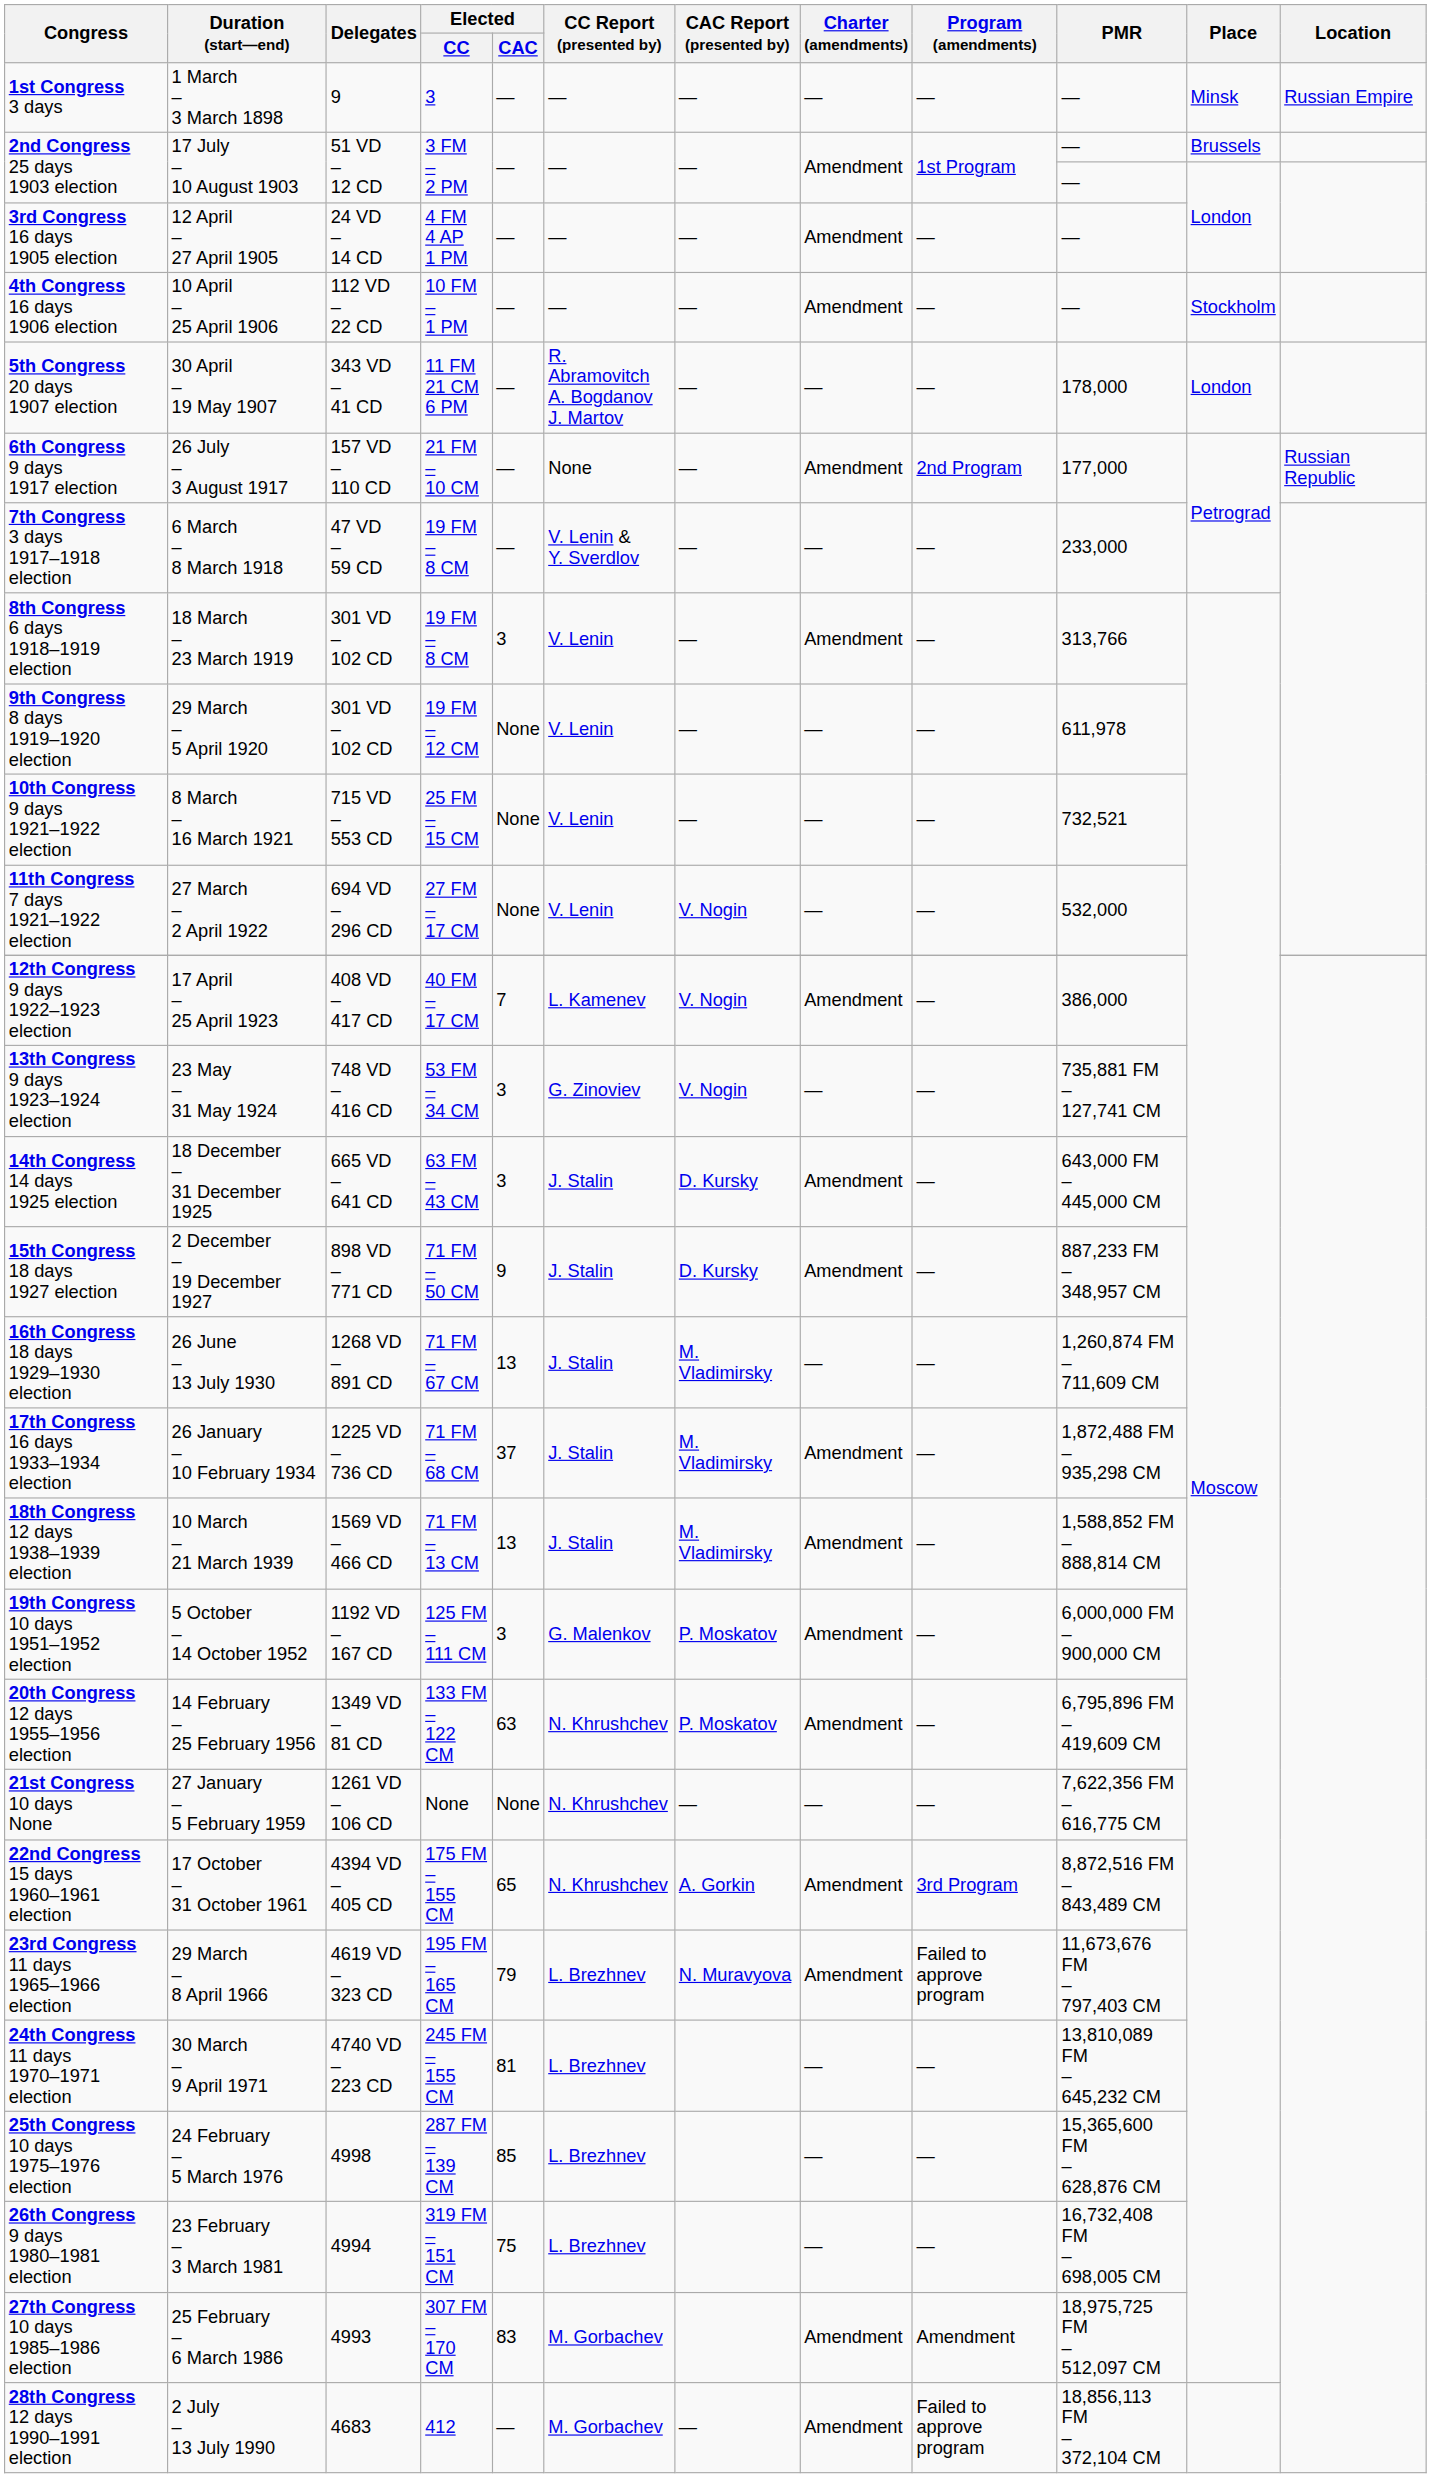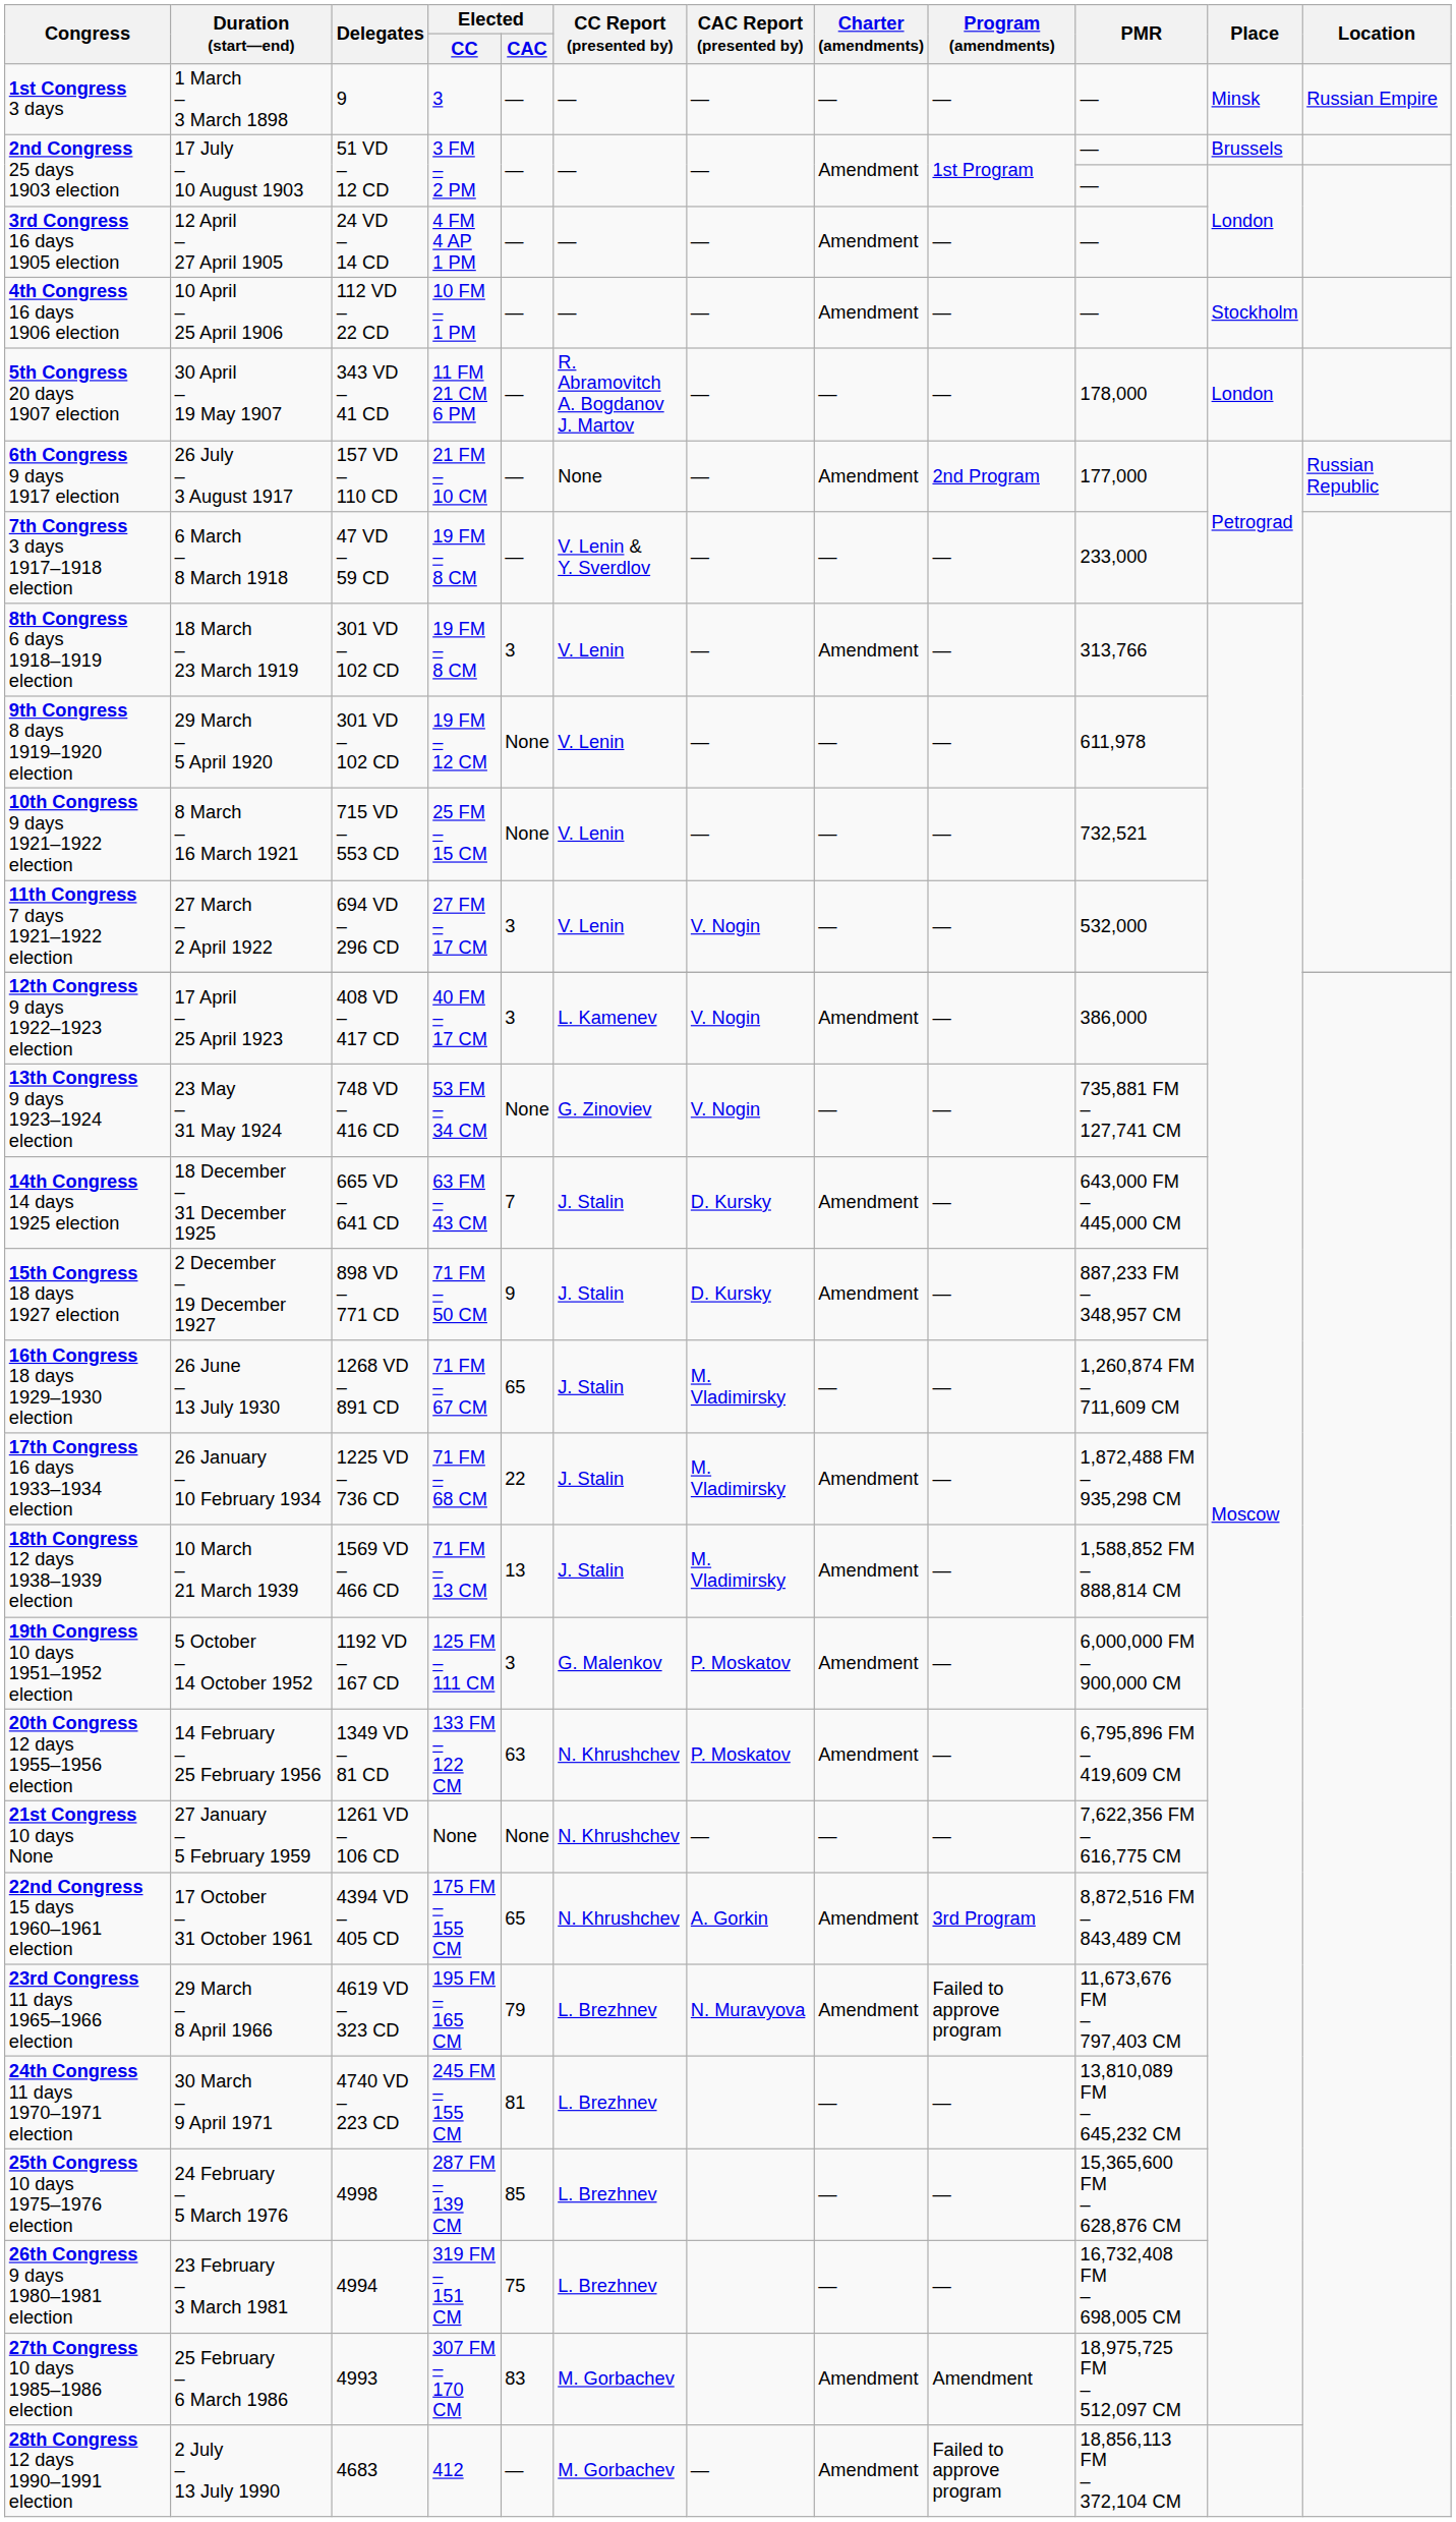11th Congress 7 days 1921–1922 election | Elected / CAC: None -> 3
12th Congress 9 days 1922–1923 election | Elected / CAC: 7 -> 3
13th Congress 9 days 1923–1924 election | Elected / CAC: 3 -> None
14th Congress 14 days 1925 election | Elected / CAC: 3 -> 7
16th Congress 18 days 1929–1930 election | Elected / CAC: 13 -> 65
17th Congress 16 days 1933–1934 election | Elected / CAC: 37 -> 22
